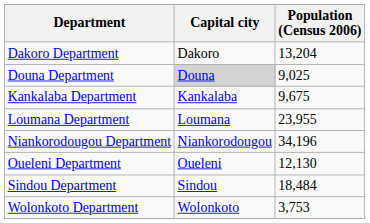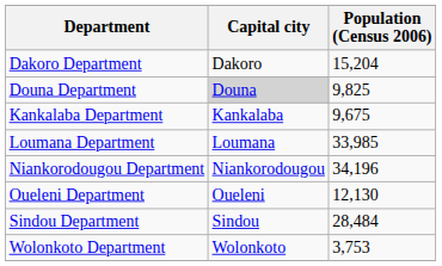Dakoro Department | Population (Census 2006): 13,204 -> 15,204
Douna Department | Population (Census 2006): 9,025 -> 9,825
Loumana Department | Population (Census 2006): 23,955 -> 33,985
Sindou Department | Population (Census 2006): 18,484 -> 28,484
